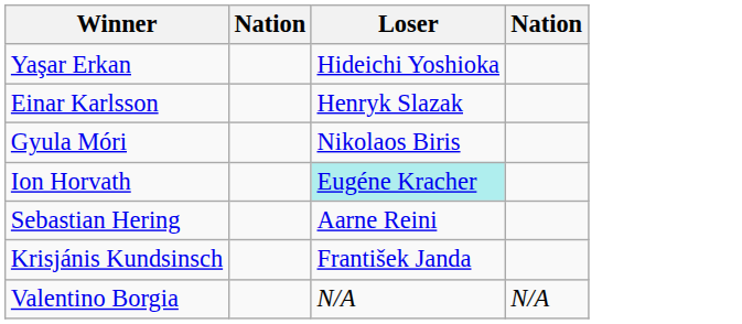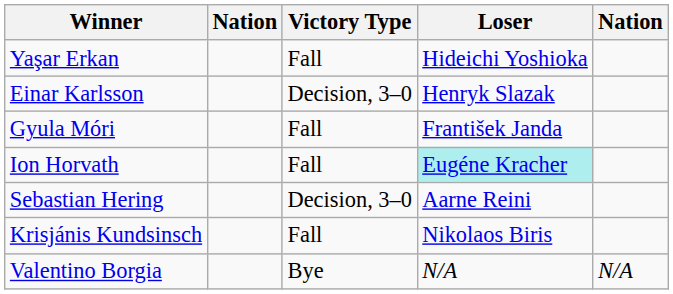+ column: Victory Type | Fall | Decision, 3–0 | Fall | Fall | Decision, 3–0 | Fall | Bye
Gyula Móri | Loser: Nikolaos Biris -> František Janda
Krisjánis Kundsinsch | Loser: František Janda -> Nikolaos Biris
